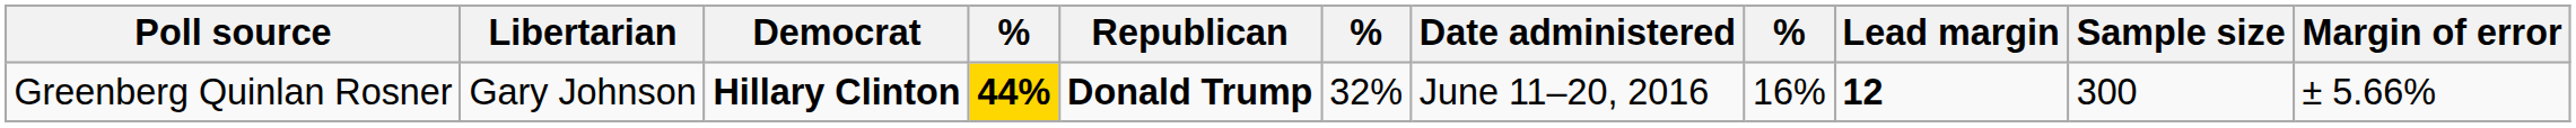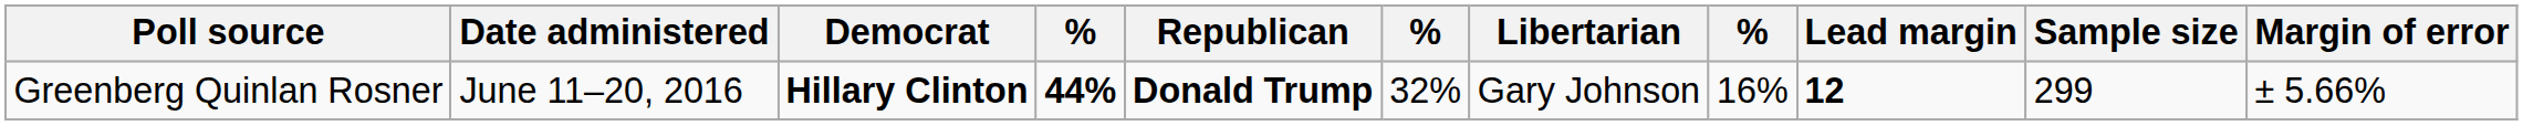columns swapped: Date administered <-> Libertarian
Greenberg Quinlan Rosner | column 4: gold background -> no background
Greenberg Quinlan Rosner | Sample size: 300 -> 299
